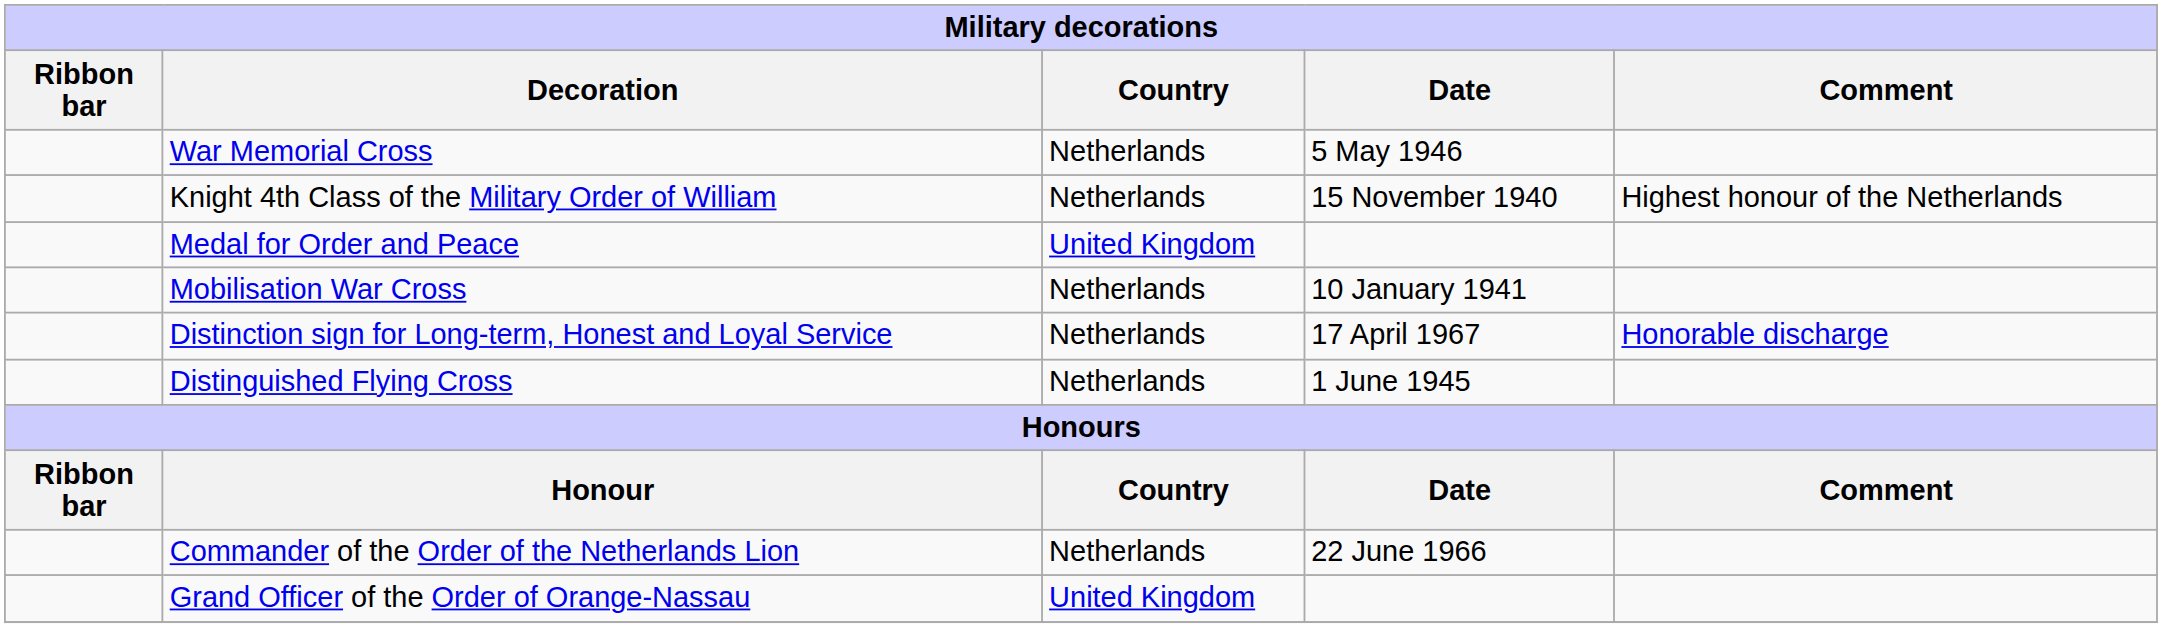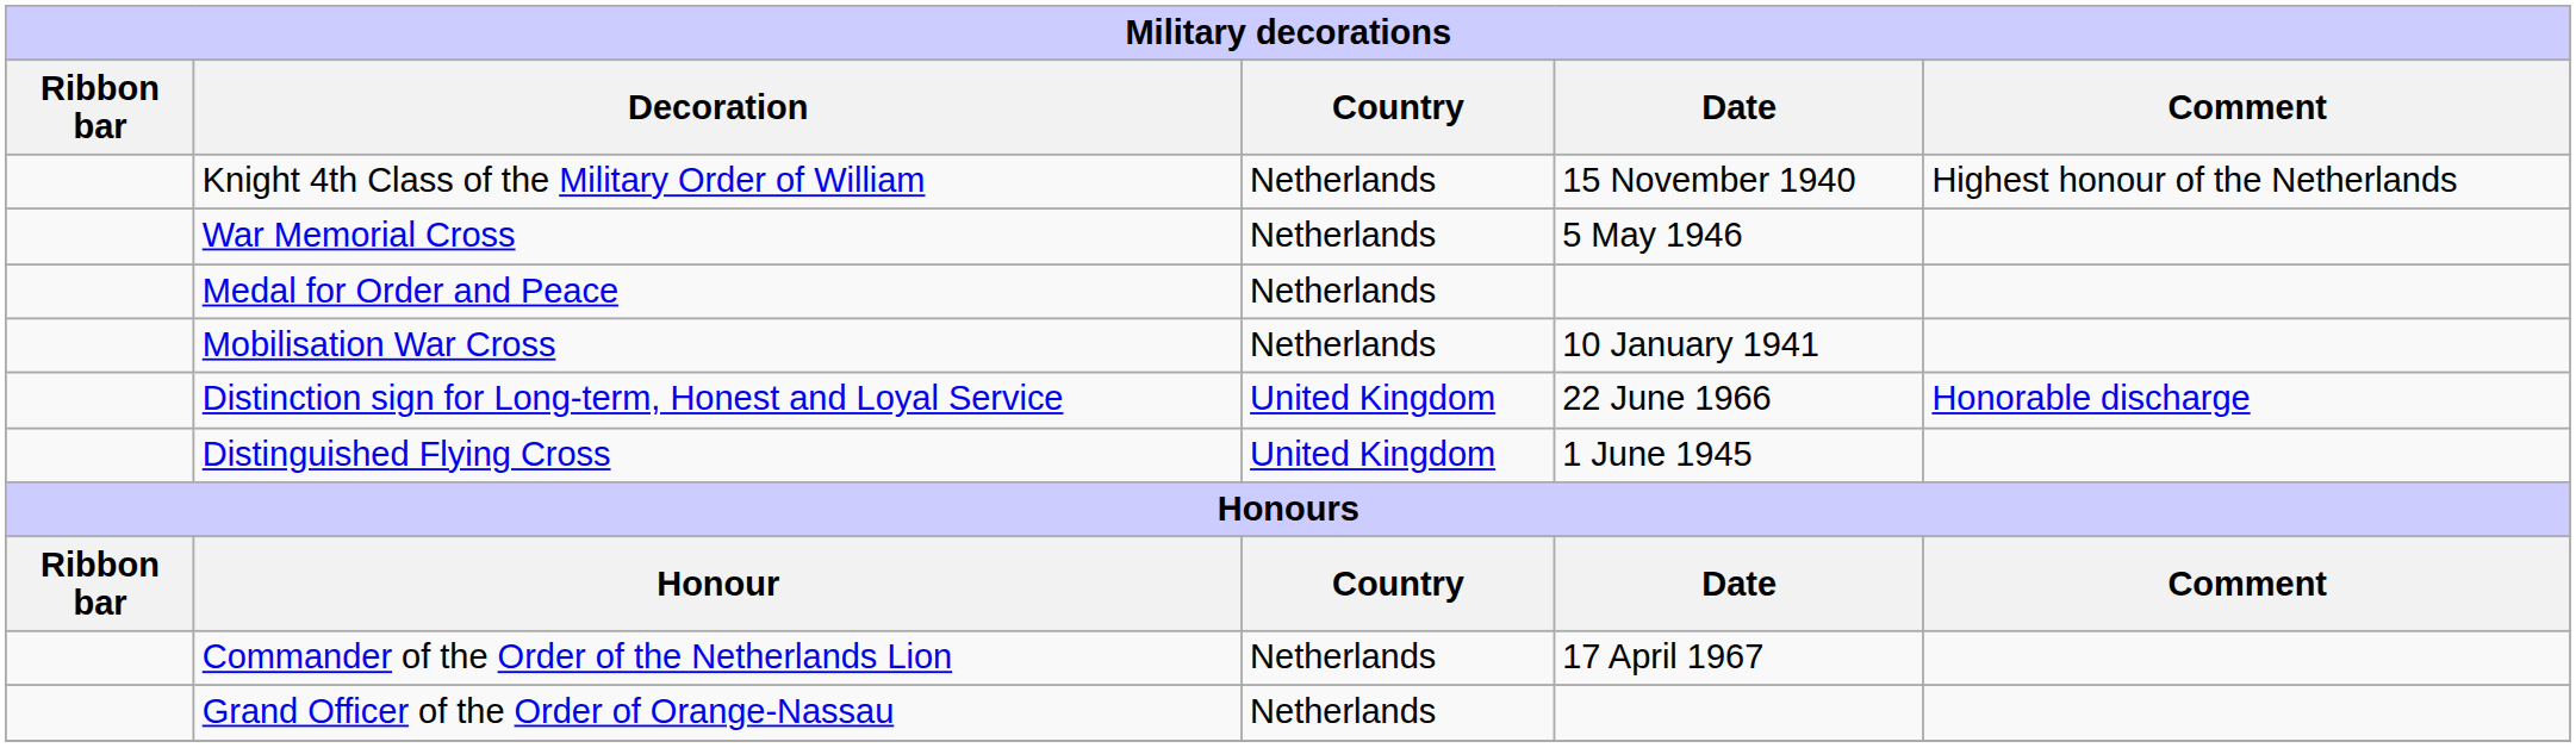rows swapped: Knight 4th Class of the Military Order of William <-> War Memorial Cross
Medal for Order and Peace | Country: United Kingdom -> Netherlands
Distinction sign for Long-term, Honest and Loyal Service | Country: Netherlands -> United Kingdom
Distinction sign for Long-term, Honest and Loyal Service | Date: 17 April 1967 -> 22 June 1966
Distinguished Flying Cross | Country: Netherlands -> United Kingdom
Commander of the Order of the Netherlands Lion | Date: 22 June 1966 -> 17 April 1967
Grand Officer of the Order of Orange-Nassau | Country: United Kingdom -> Netherlands
